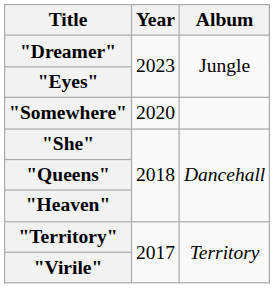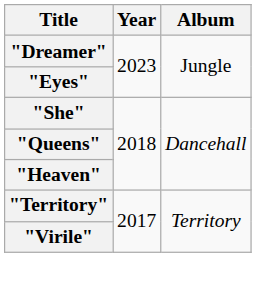- row: "Somewhere" | 2020
